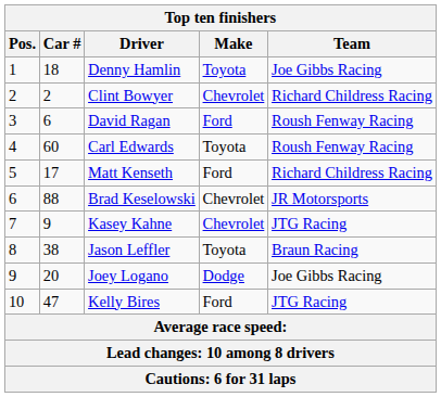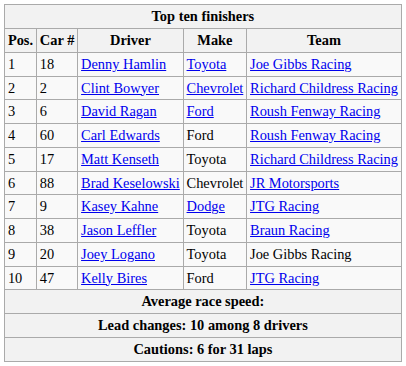Carl Edwards | Make: Toyota -> Ford
Matt Kenseth | Make: Ford -> Toyota
Kasey Kahne | Make: Chevrolet -> Dodge
Joey Logano | Make: Dodge -> Toyota
